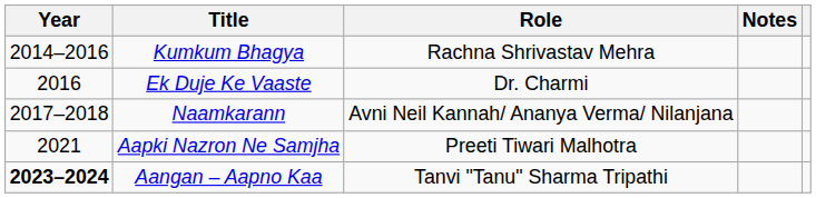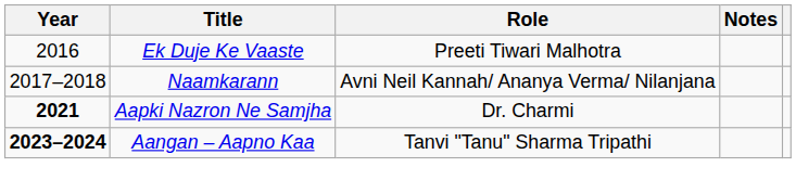- row: 2014–2016 | Kumkum Bhagya | Rachna Shrivastav Mehra
Ek Duje Ke Vaaste | Role: Dr. Charmi -> Preeti Tiwari Malhotra
Aapki Nazron Ne Samjha | Year: normal -> bold
Aapki Nazron Ne Samjha | Role: Preeti Tiwari Malhotra -> Dr. Charmi
